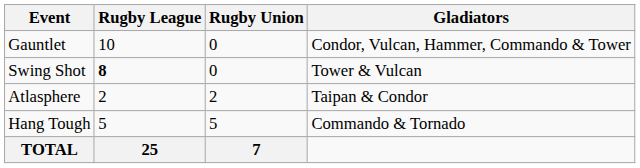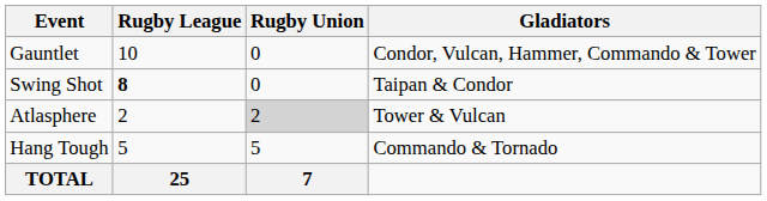Swing Shot | Gladiators: Tower & Vulcan -> Taipan & Condor
Atlasphere | Rugby Union: no background -> lightgrey background
Atlasphere | Gladiators: Taipan & Condor -> Tower & Vulcan
